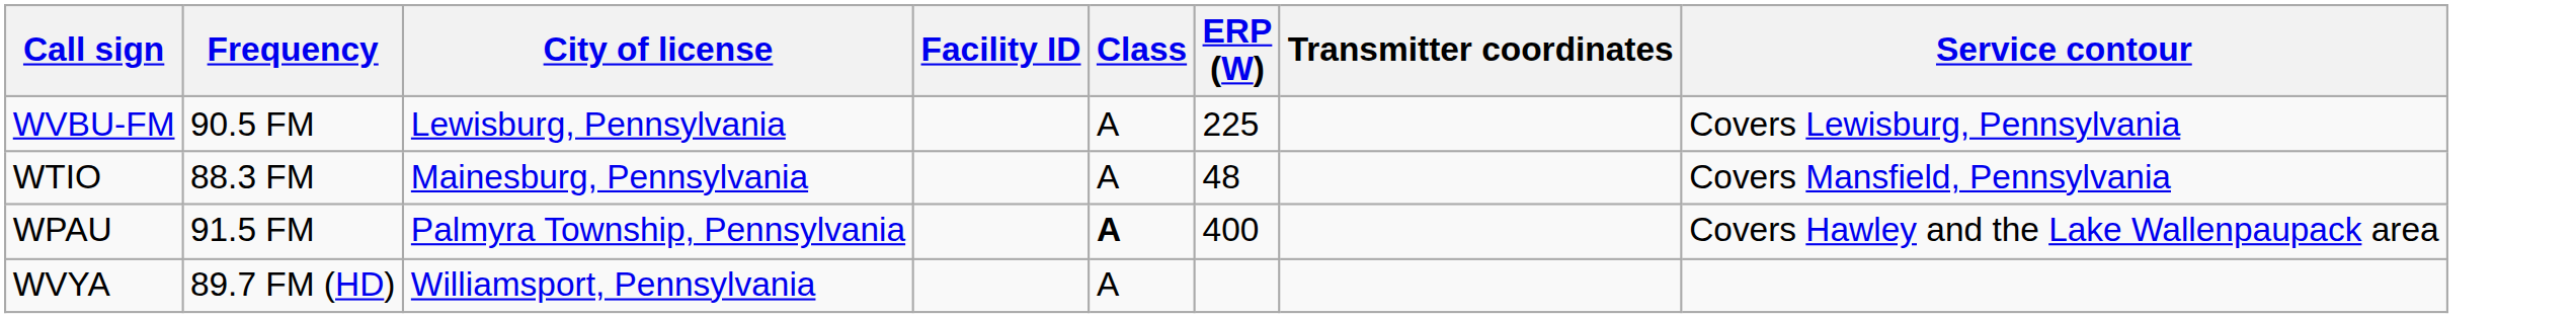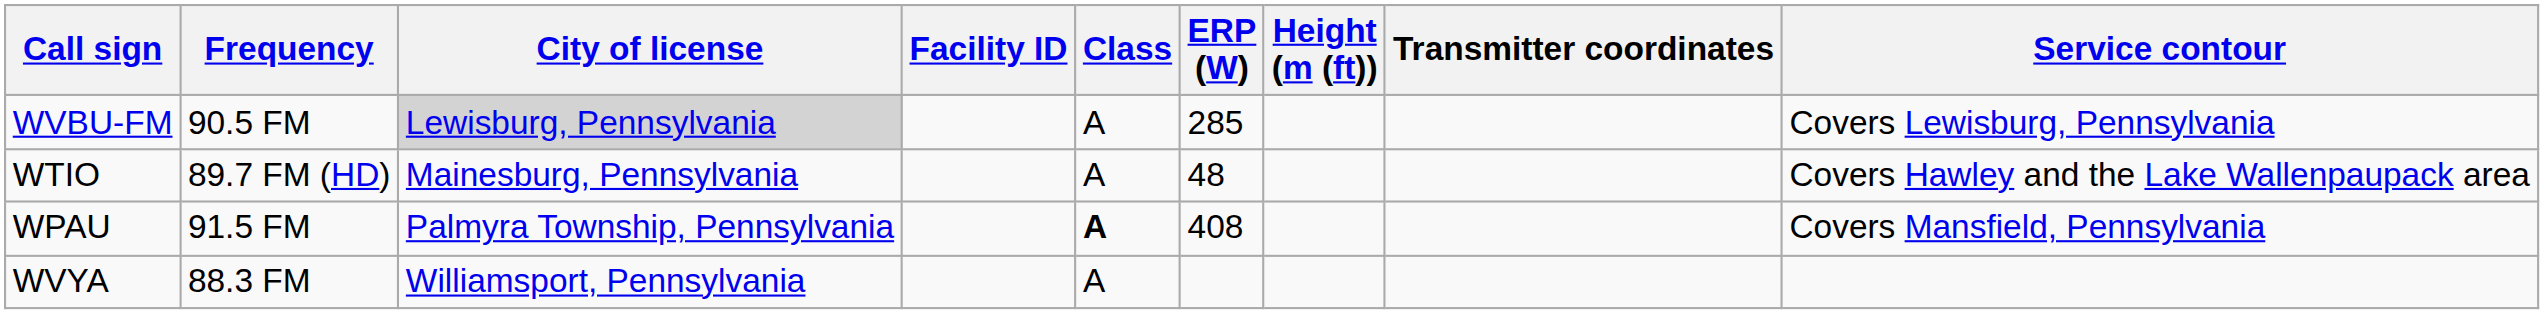+ column: Height (m (ft))
WVBU-FM | City of license: no background -> lightgrey background
WVBU-FM | ERP (W): 225 -> 285
WTIO | Frequency: 88.3 FM -> 89.7 FM (HD)
WTIO | Service contour: Covers Mansfield, Pennsylvania -> Covers Hawley and the Lake Wallenpaupack area
WPAU | ERP (W): 400 -> 408
WPAU | Service contour: Covers Hawley and the Lake Wallenpaupack area -> Covers Mansfield, Pennsylvania
WVYA | Frequency: 89.7 FM (HD) -> 88.3 FM
